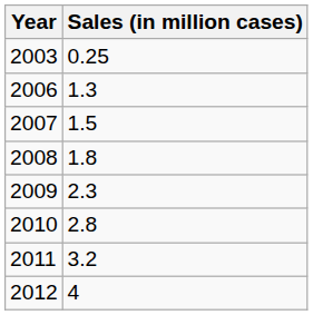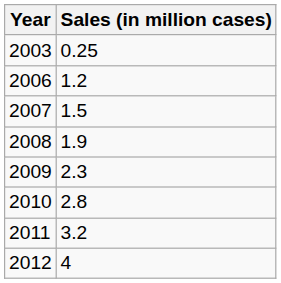2006 | Sales (in million cases): 1.3 -> 1.2
2008 | Sales (in million cases): 1.8 -> 1.9
